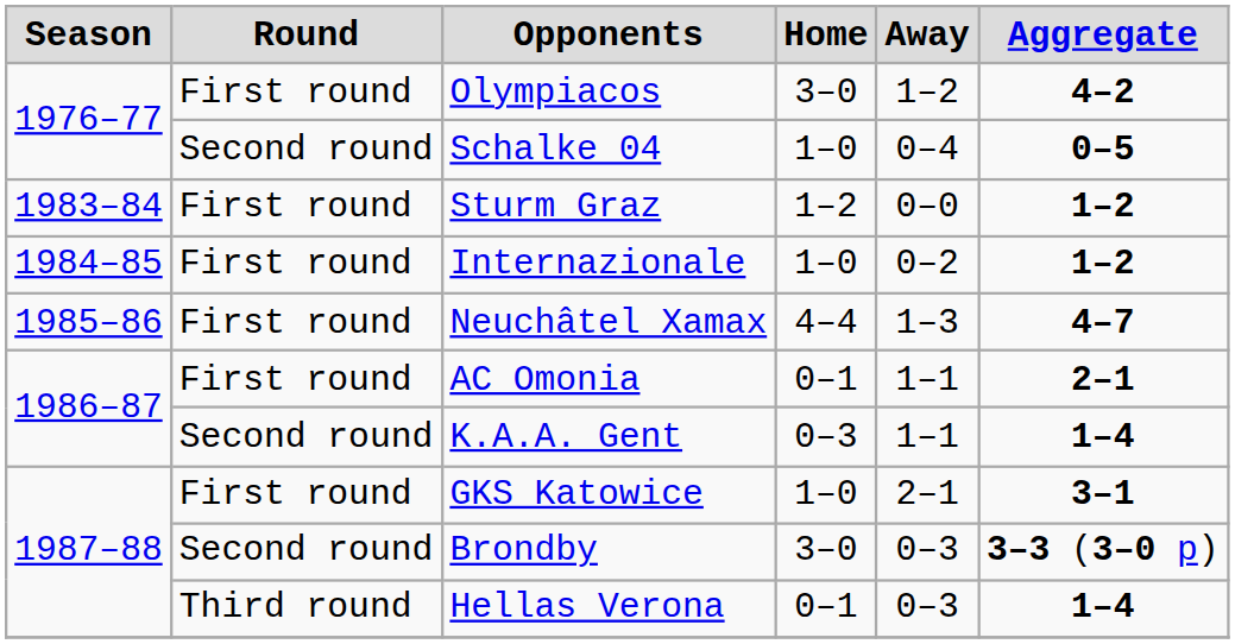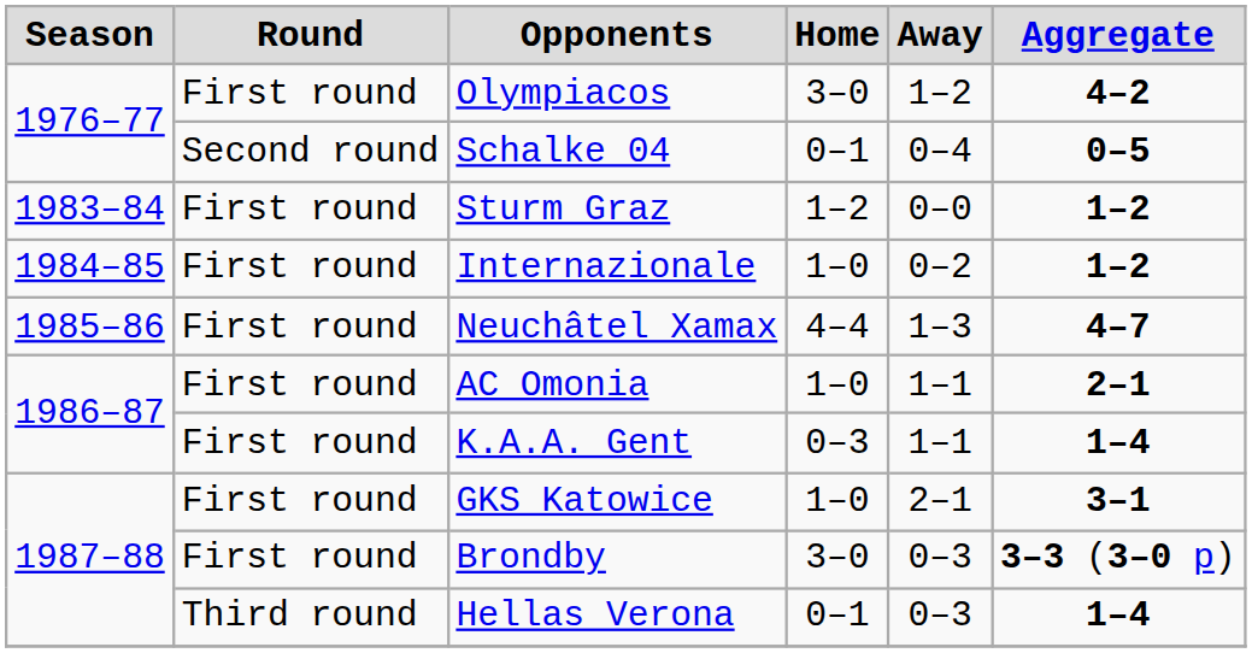Schalke 04 | Home: 1–0 -> 0–1
AC Omonia | Home: 0–1 -> 1–0
K.A.A. Gent | Round: Second round -> First round
Brondby | Round: Second round -> First round
